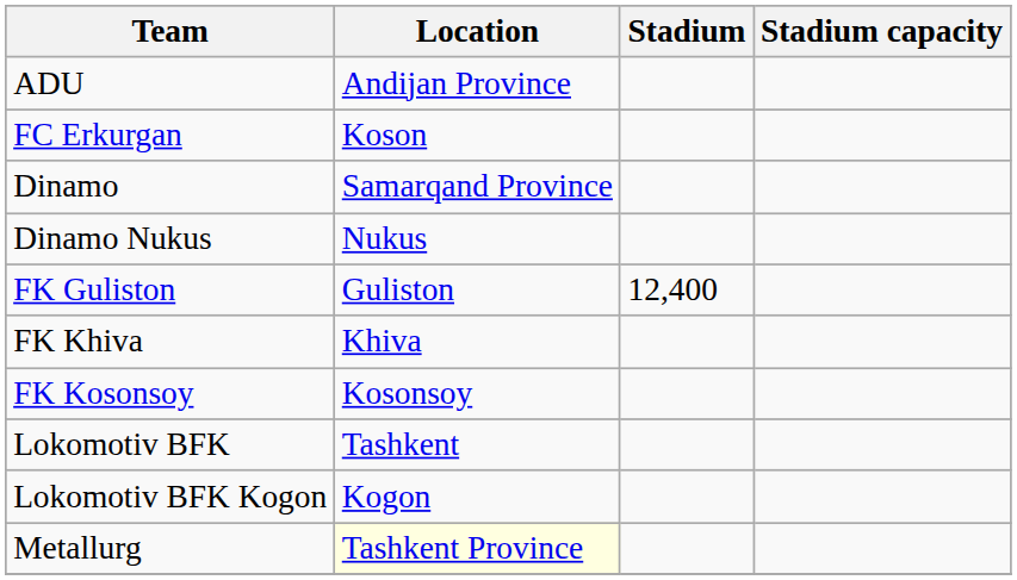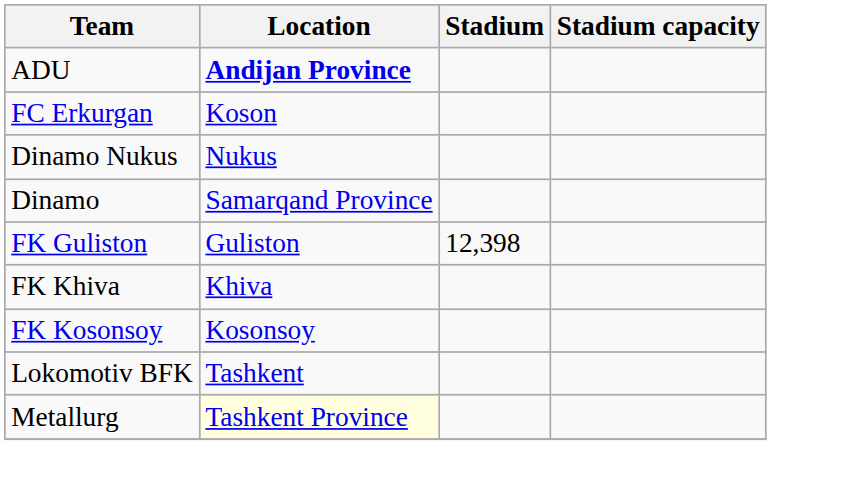ADU | Location: normal -> bold
rows swapped: Dinamo Nukus <-> Dinamo
FK Guliston | Stadium: 12,400 -> 12,398
- row: Lokomotiv BFK Kogon | Kogon
